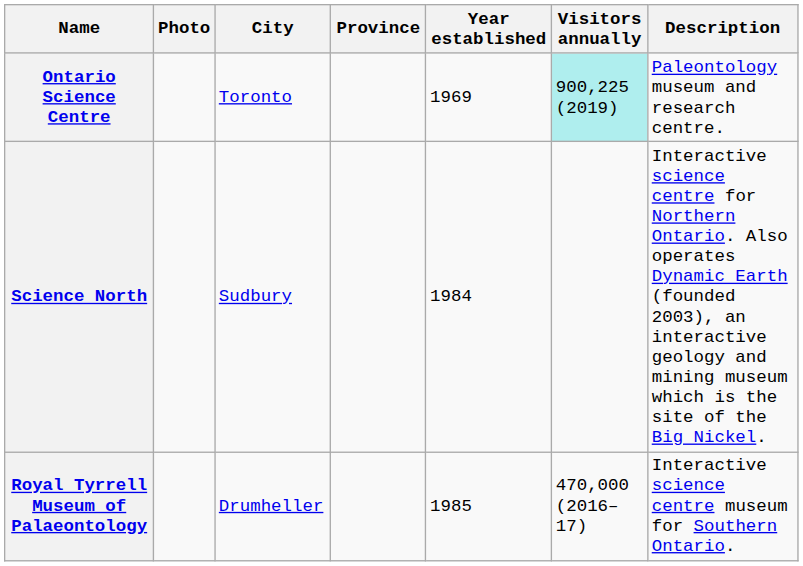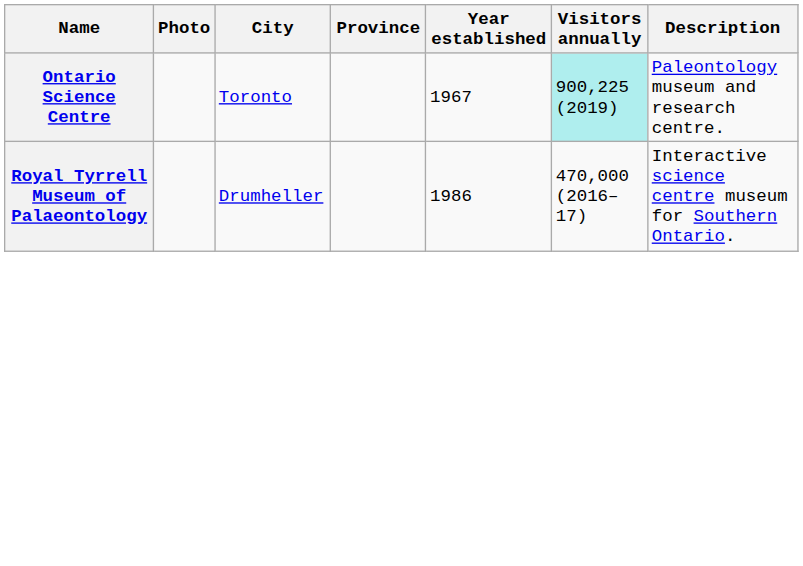Ontario Science Centre | Year established: 1969 -> 1967
- row: Science North | Sudbury | 1984 | Interactive science centre for Northern Ontario. Also operates Dynamic Earth (founded 2003), an interactive geology and mining museum which is the site of the Big Nickel.
Royal Tyrrell Museum of Palaeontology | Year established: 1985 -> 1986
